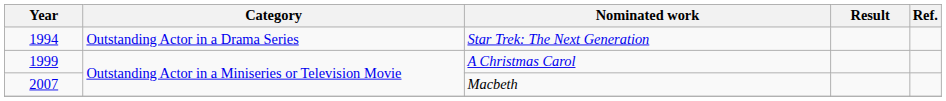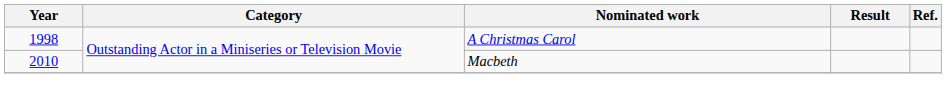- row: 1994 | Outstanding Actor in a Drama Series | Star Trek: The Next Generation
A Christmas Carol | Year: 1999 -> 1998
Macbeth | Year: 2007 -> 2010
